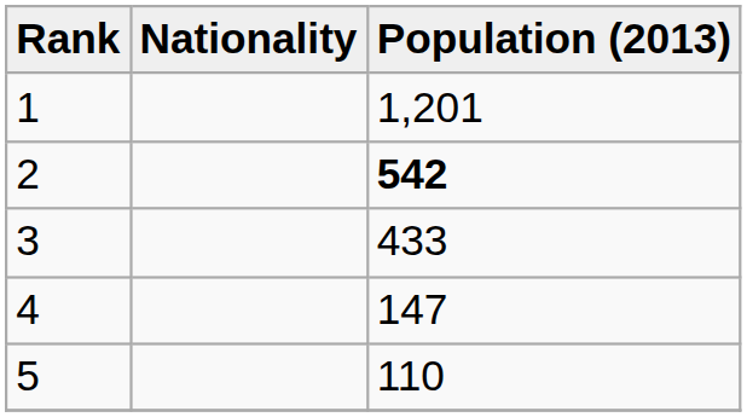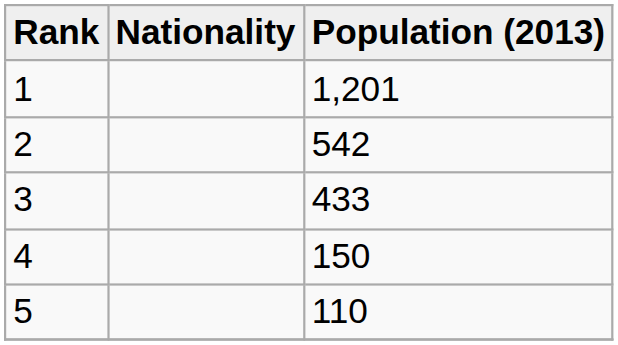2 | Population (2013): bold -> normal
4 | Population (2013): 147 -> 150
